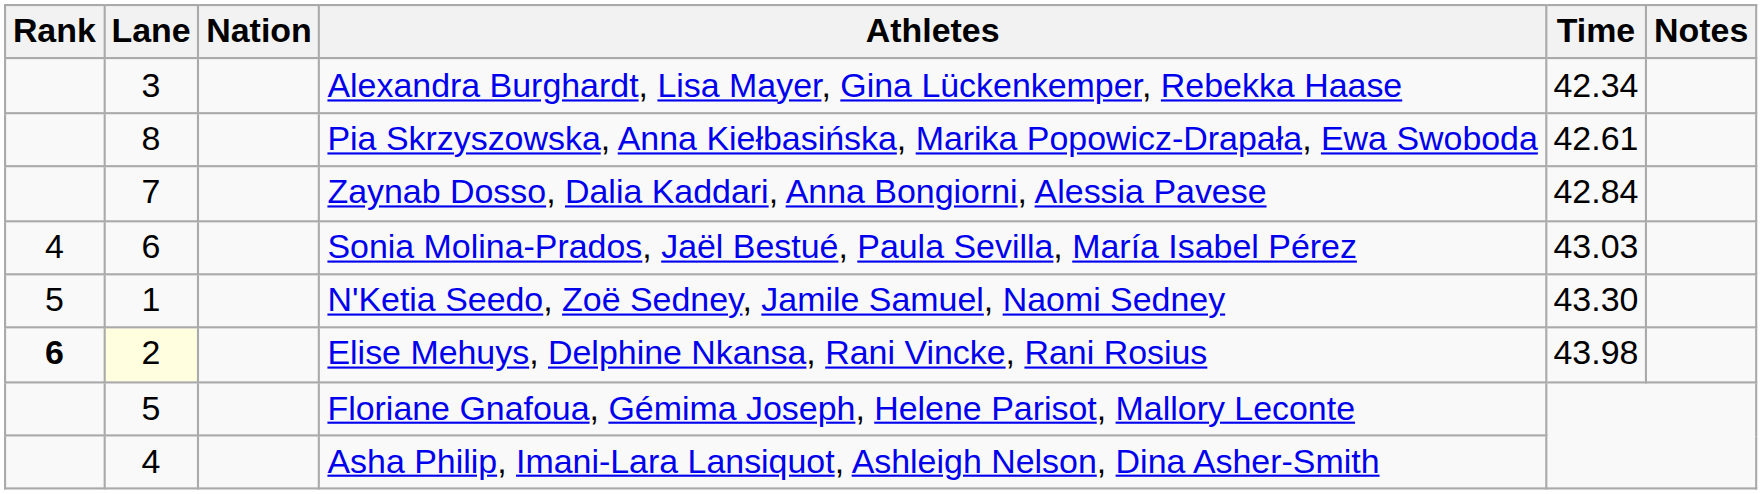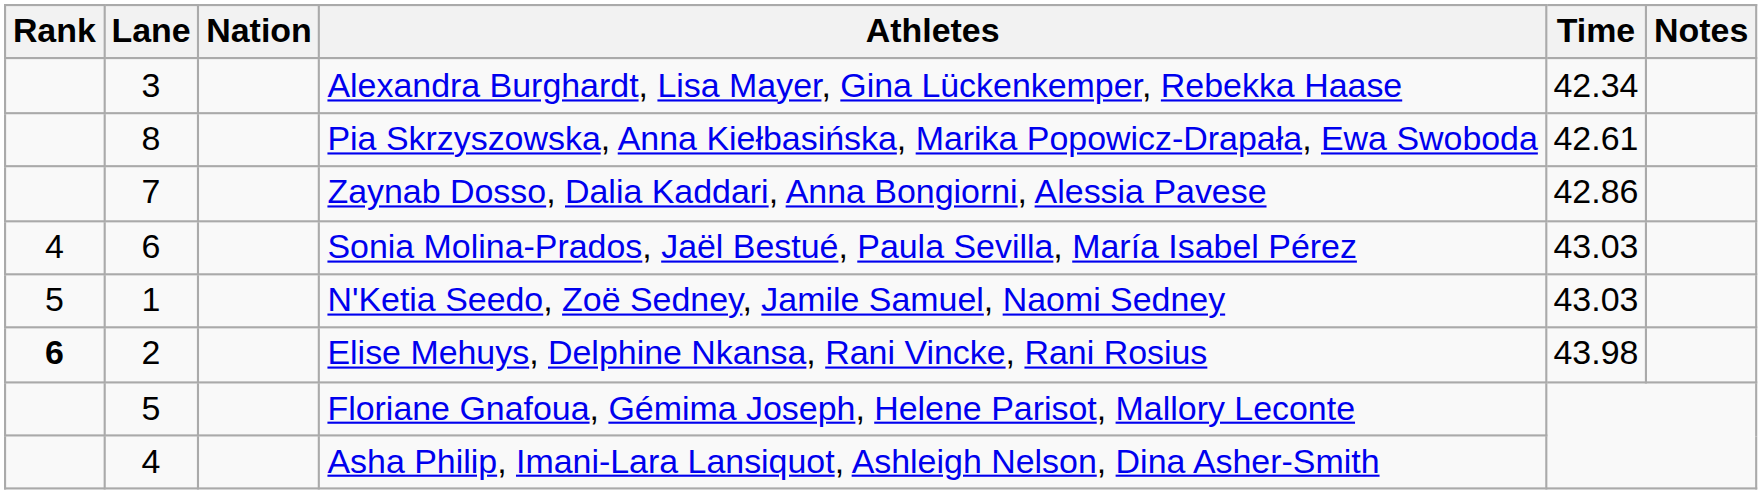Zaynab Dosso, Dalia Kaddari, Anna Bongiorni, Alessia Pavese | Time: 42.84 -> 42.86
N'Ketia Seedo, Zoë Sedney, Jamile Samuel, Naomi Sedney | Time: 43.30 -> 43.03
Elise Mehuys, Delphine Nkansa, Rani Vincke, Rani Rosius | Lane: lightyellow background -> no background
